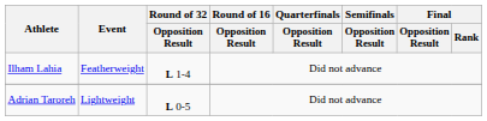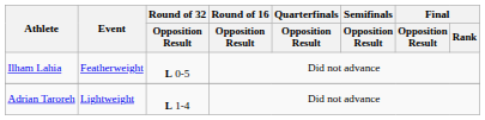Ilham Lahia | Round of 32 / Opposition Result: L 1-4 -> L 0-5
Adrian Taroreh | Round of 32 / Opposition Result: L 0-5 -> L 1-4
